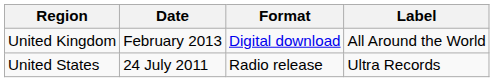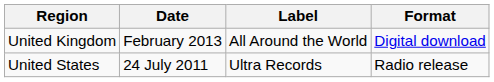columns swapped: Format <-> Label
